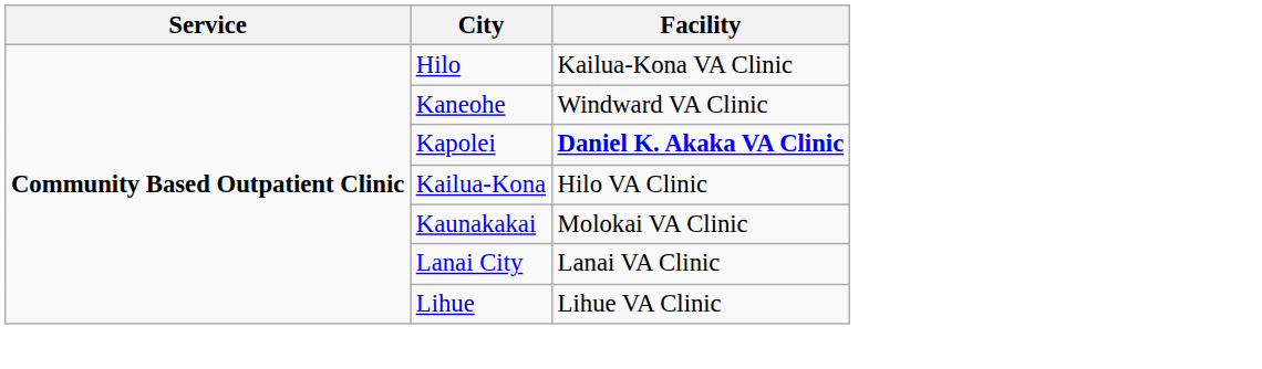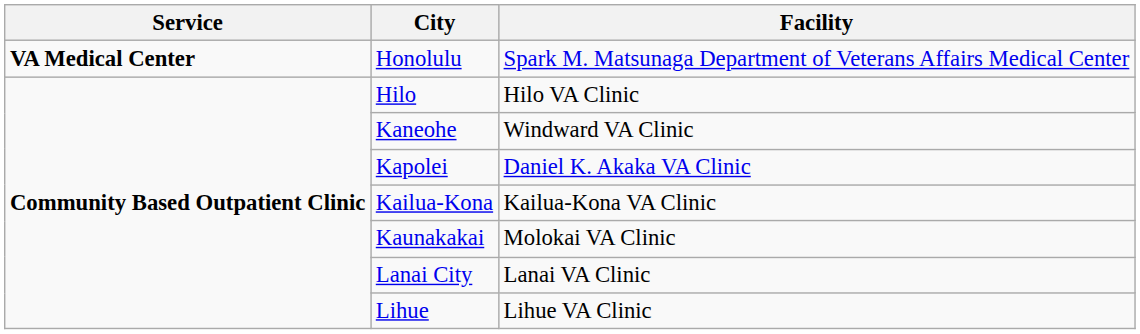+ row: VA Medical Center | Honolulu | Spark M. Matsunaga Department of Veterans Affairs Medical Center
Hilo | Facility: Kailua-Kona VA Clinic -> Hilo VA Clinic
Kapolei | Facility: bold -> normal
Kailua-Kona | Facility: Hilo VA Clinic -> Kailua-Kona VA Clinic
